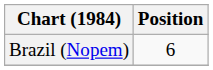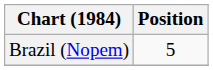Brazil (Nopem) | Position: 6 -> 5
